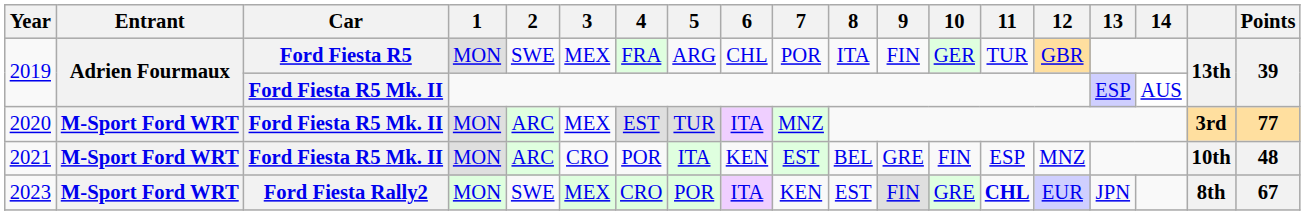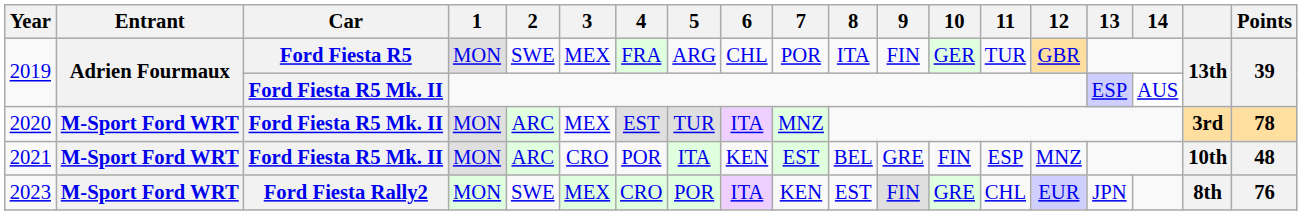2020 | Points: 77 -> 78
2023 | 11: bold -> normal
2023 | Points: 67 -> 76
